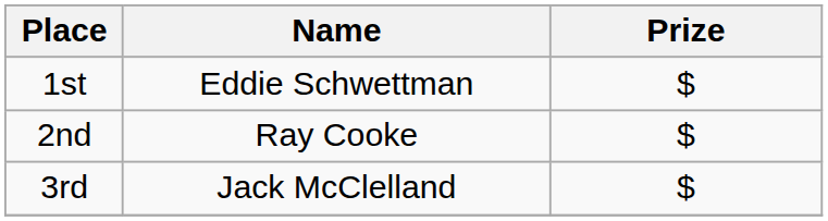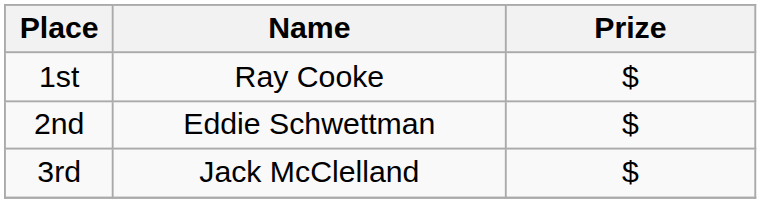1st | Name: Eddie Schwettman -> Ray Cooke
2nd | Name: Ray Cooke -> Eddie Schwettman
